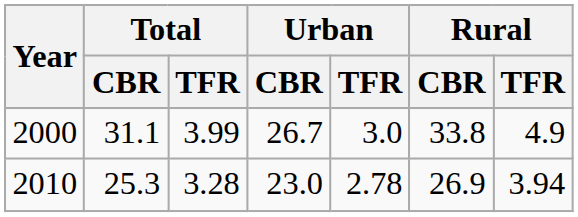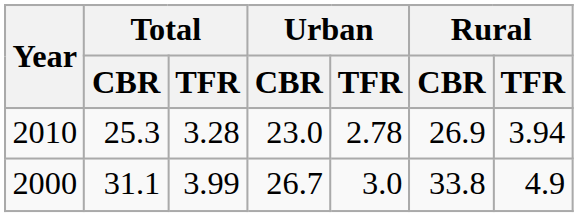rows swapped: 2000 <-> 2010
